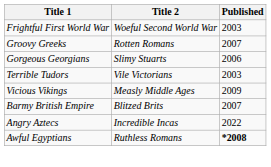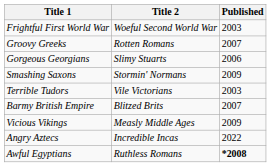+ row: Smashing Saxons | Stormin' Normans | 2009
rows swapped: Vicious Vikings <-> Barmy British Empire
